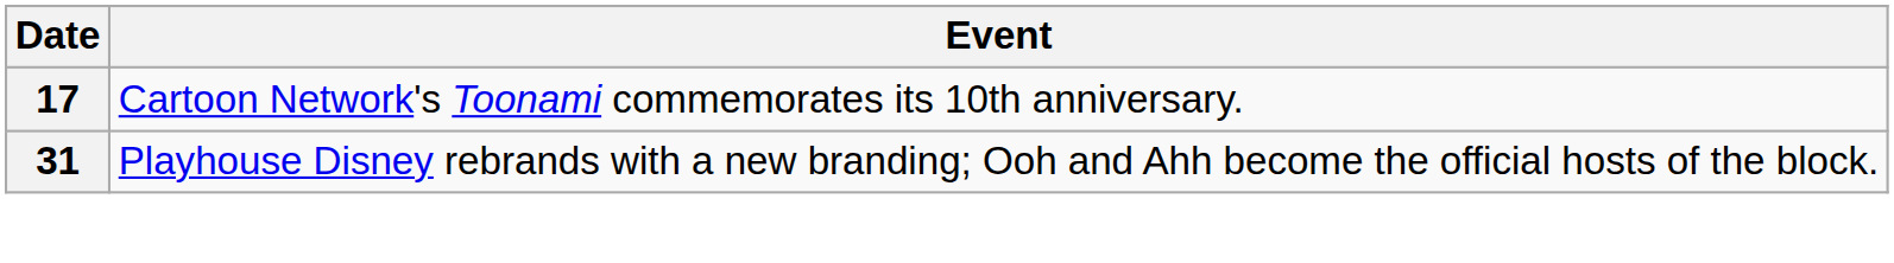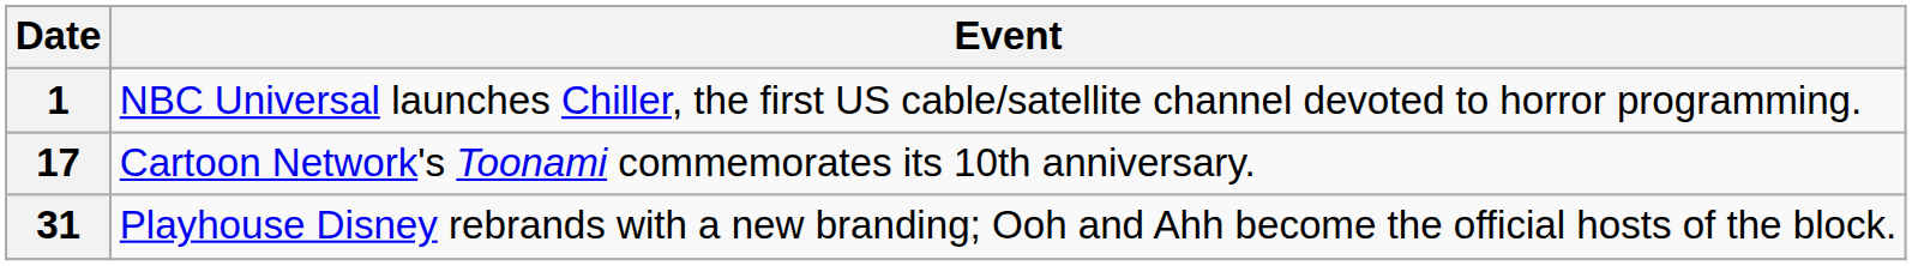+ row: 1 | NBC Universal launches Chiller, the first US cable/satellite channel devoted to horror programming.
